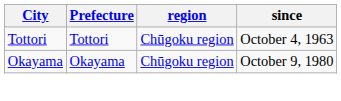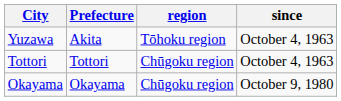+ row: Yuzawa | Akita | Tōhoku region | October 4, 1963
